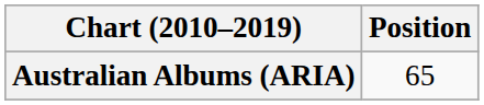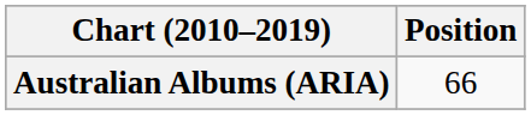Australian Albums (ARIA) | Position: 65 -> 66
